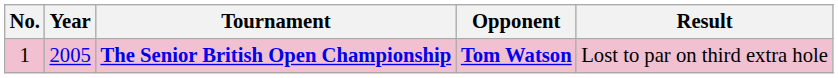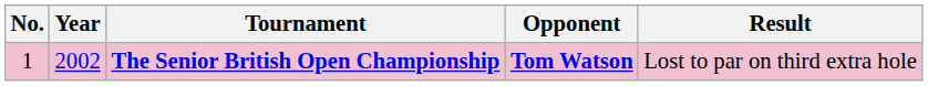The Senior British Open Championship | Year: 2005 -> 2002
